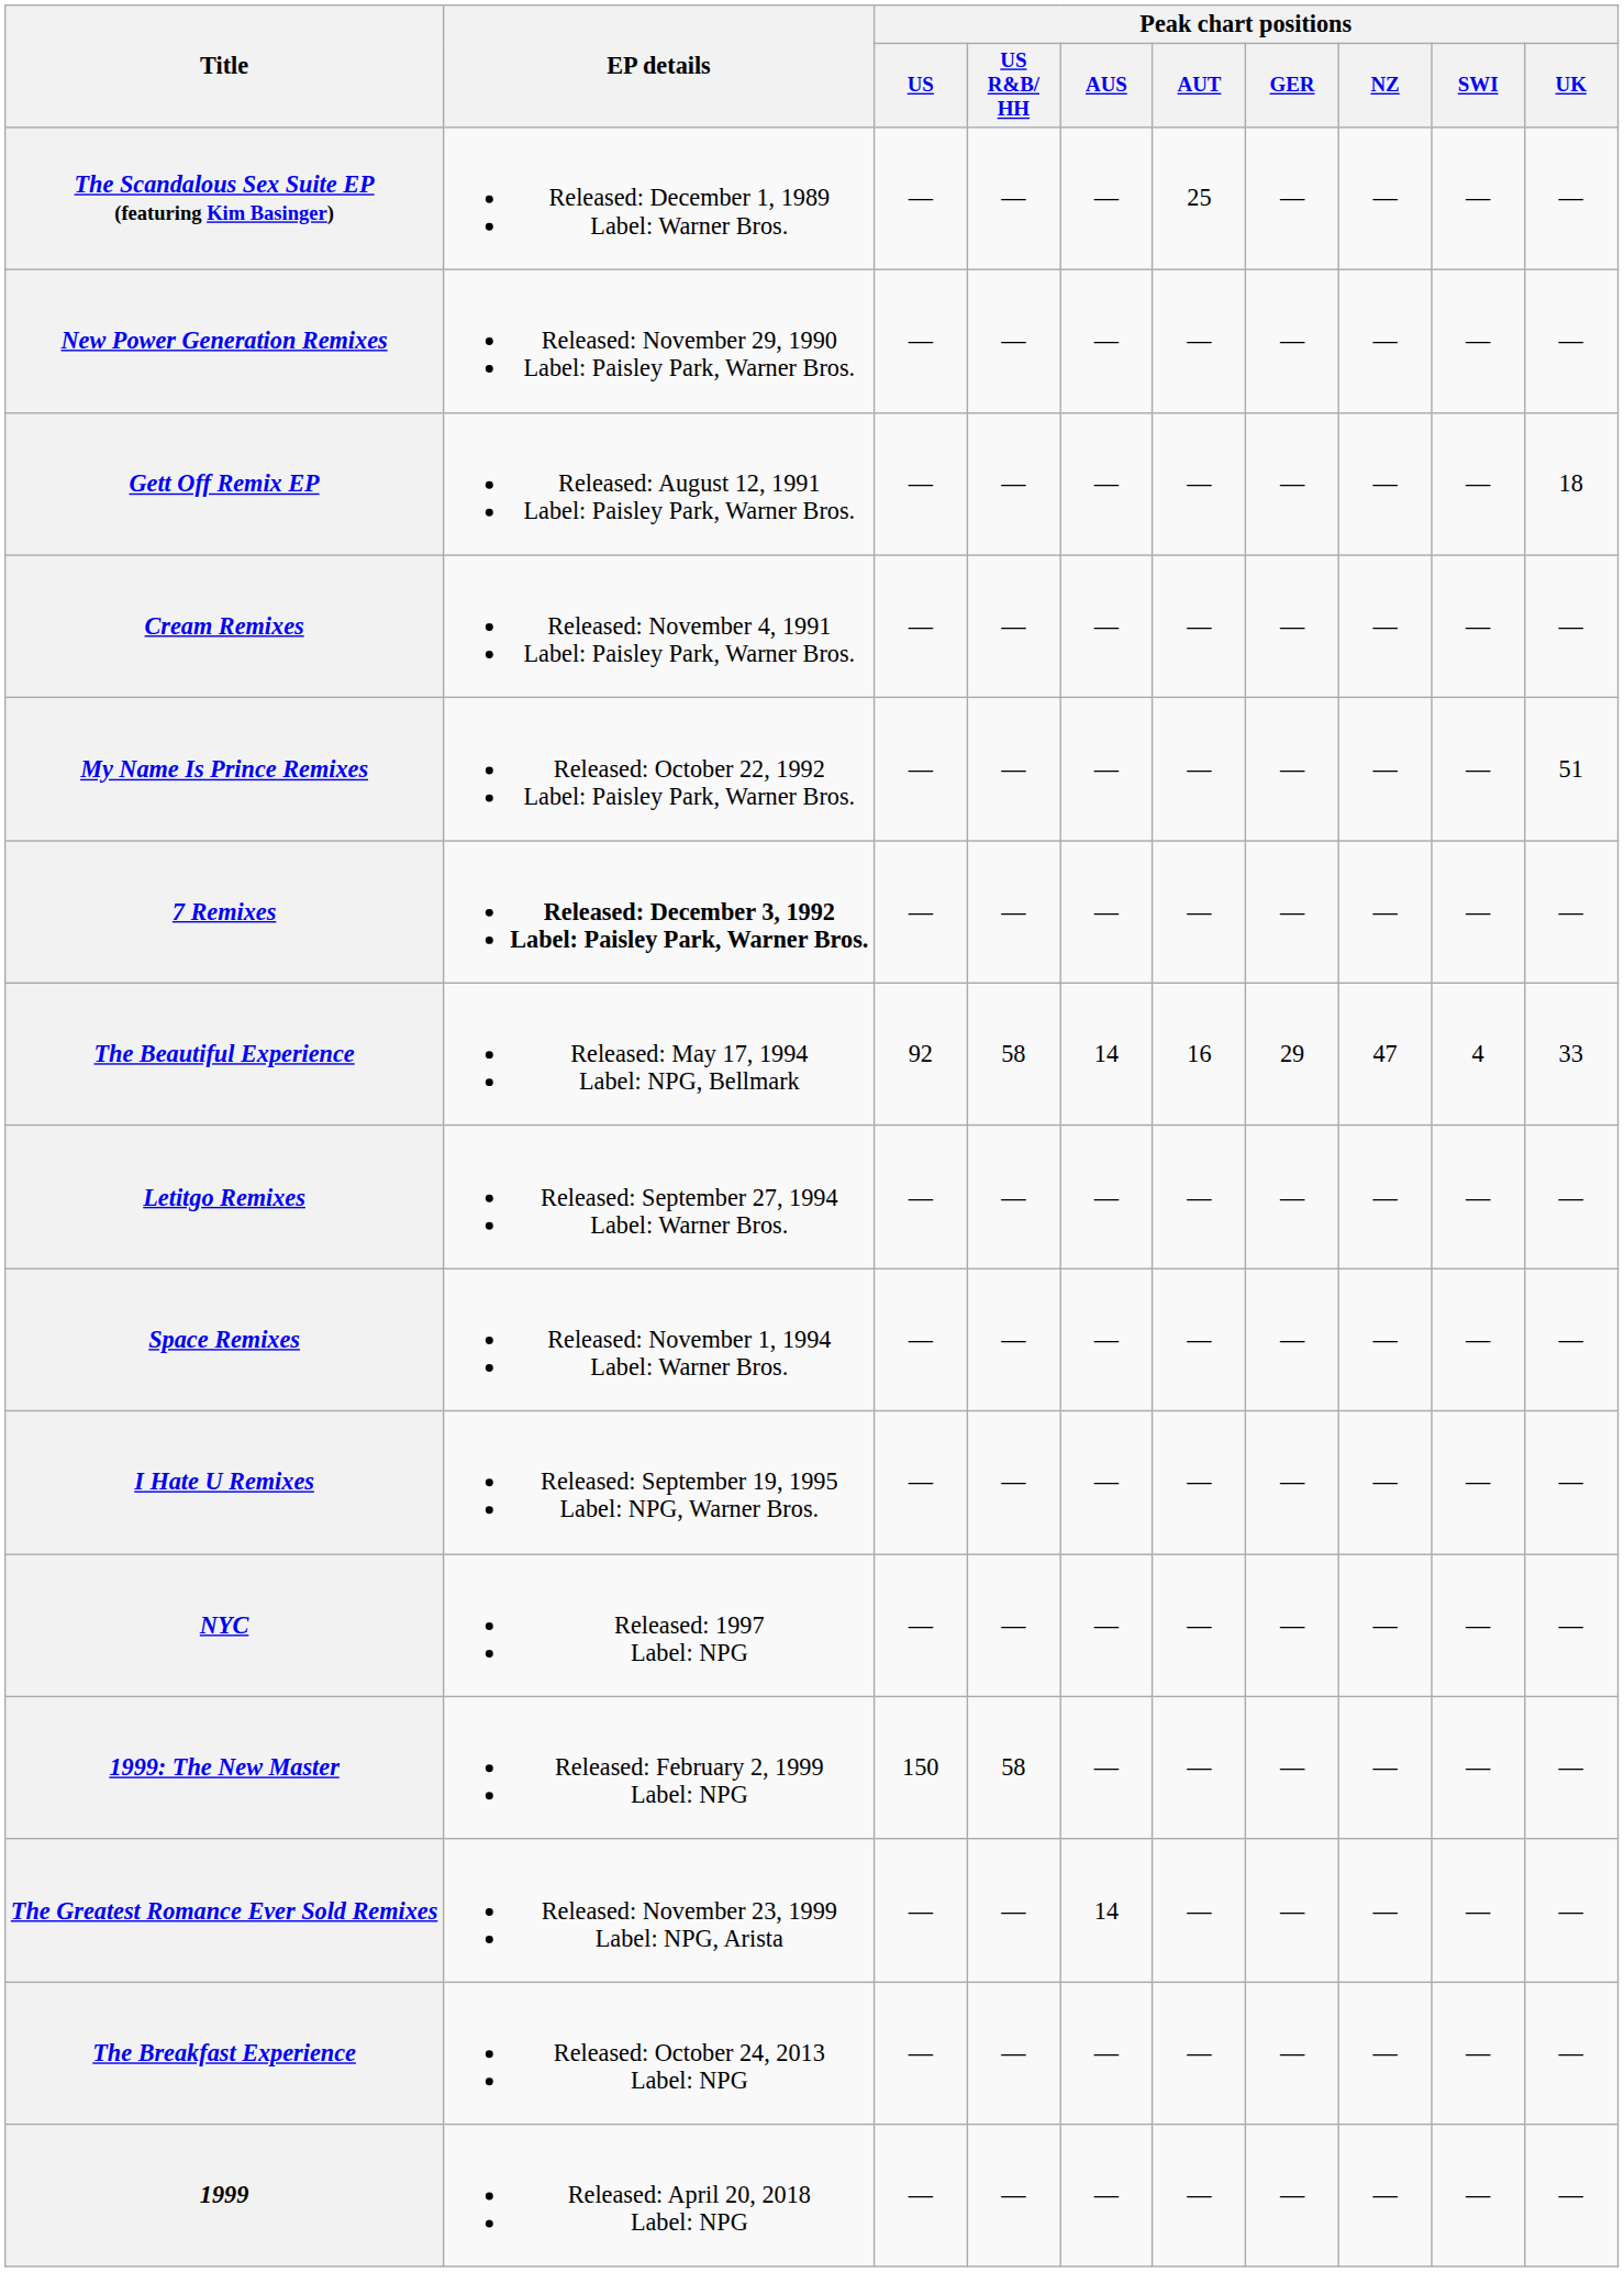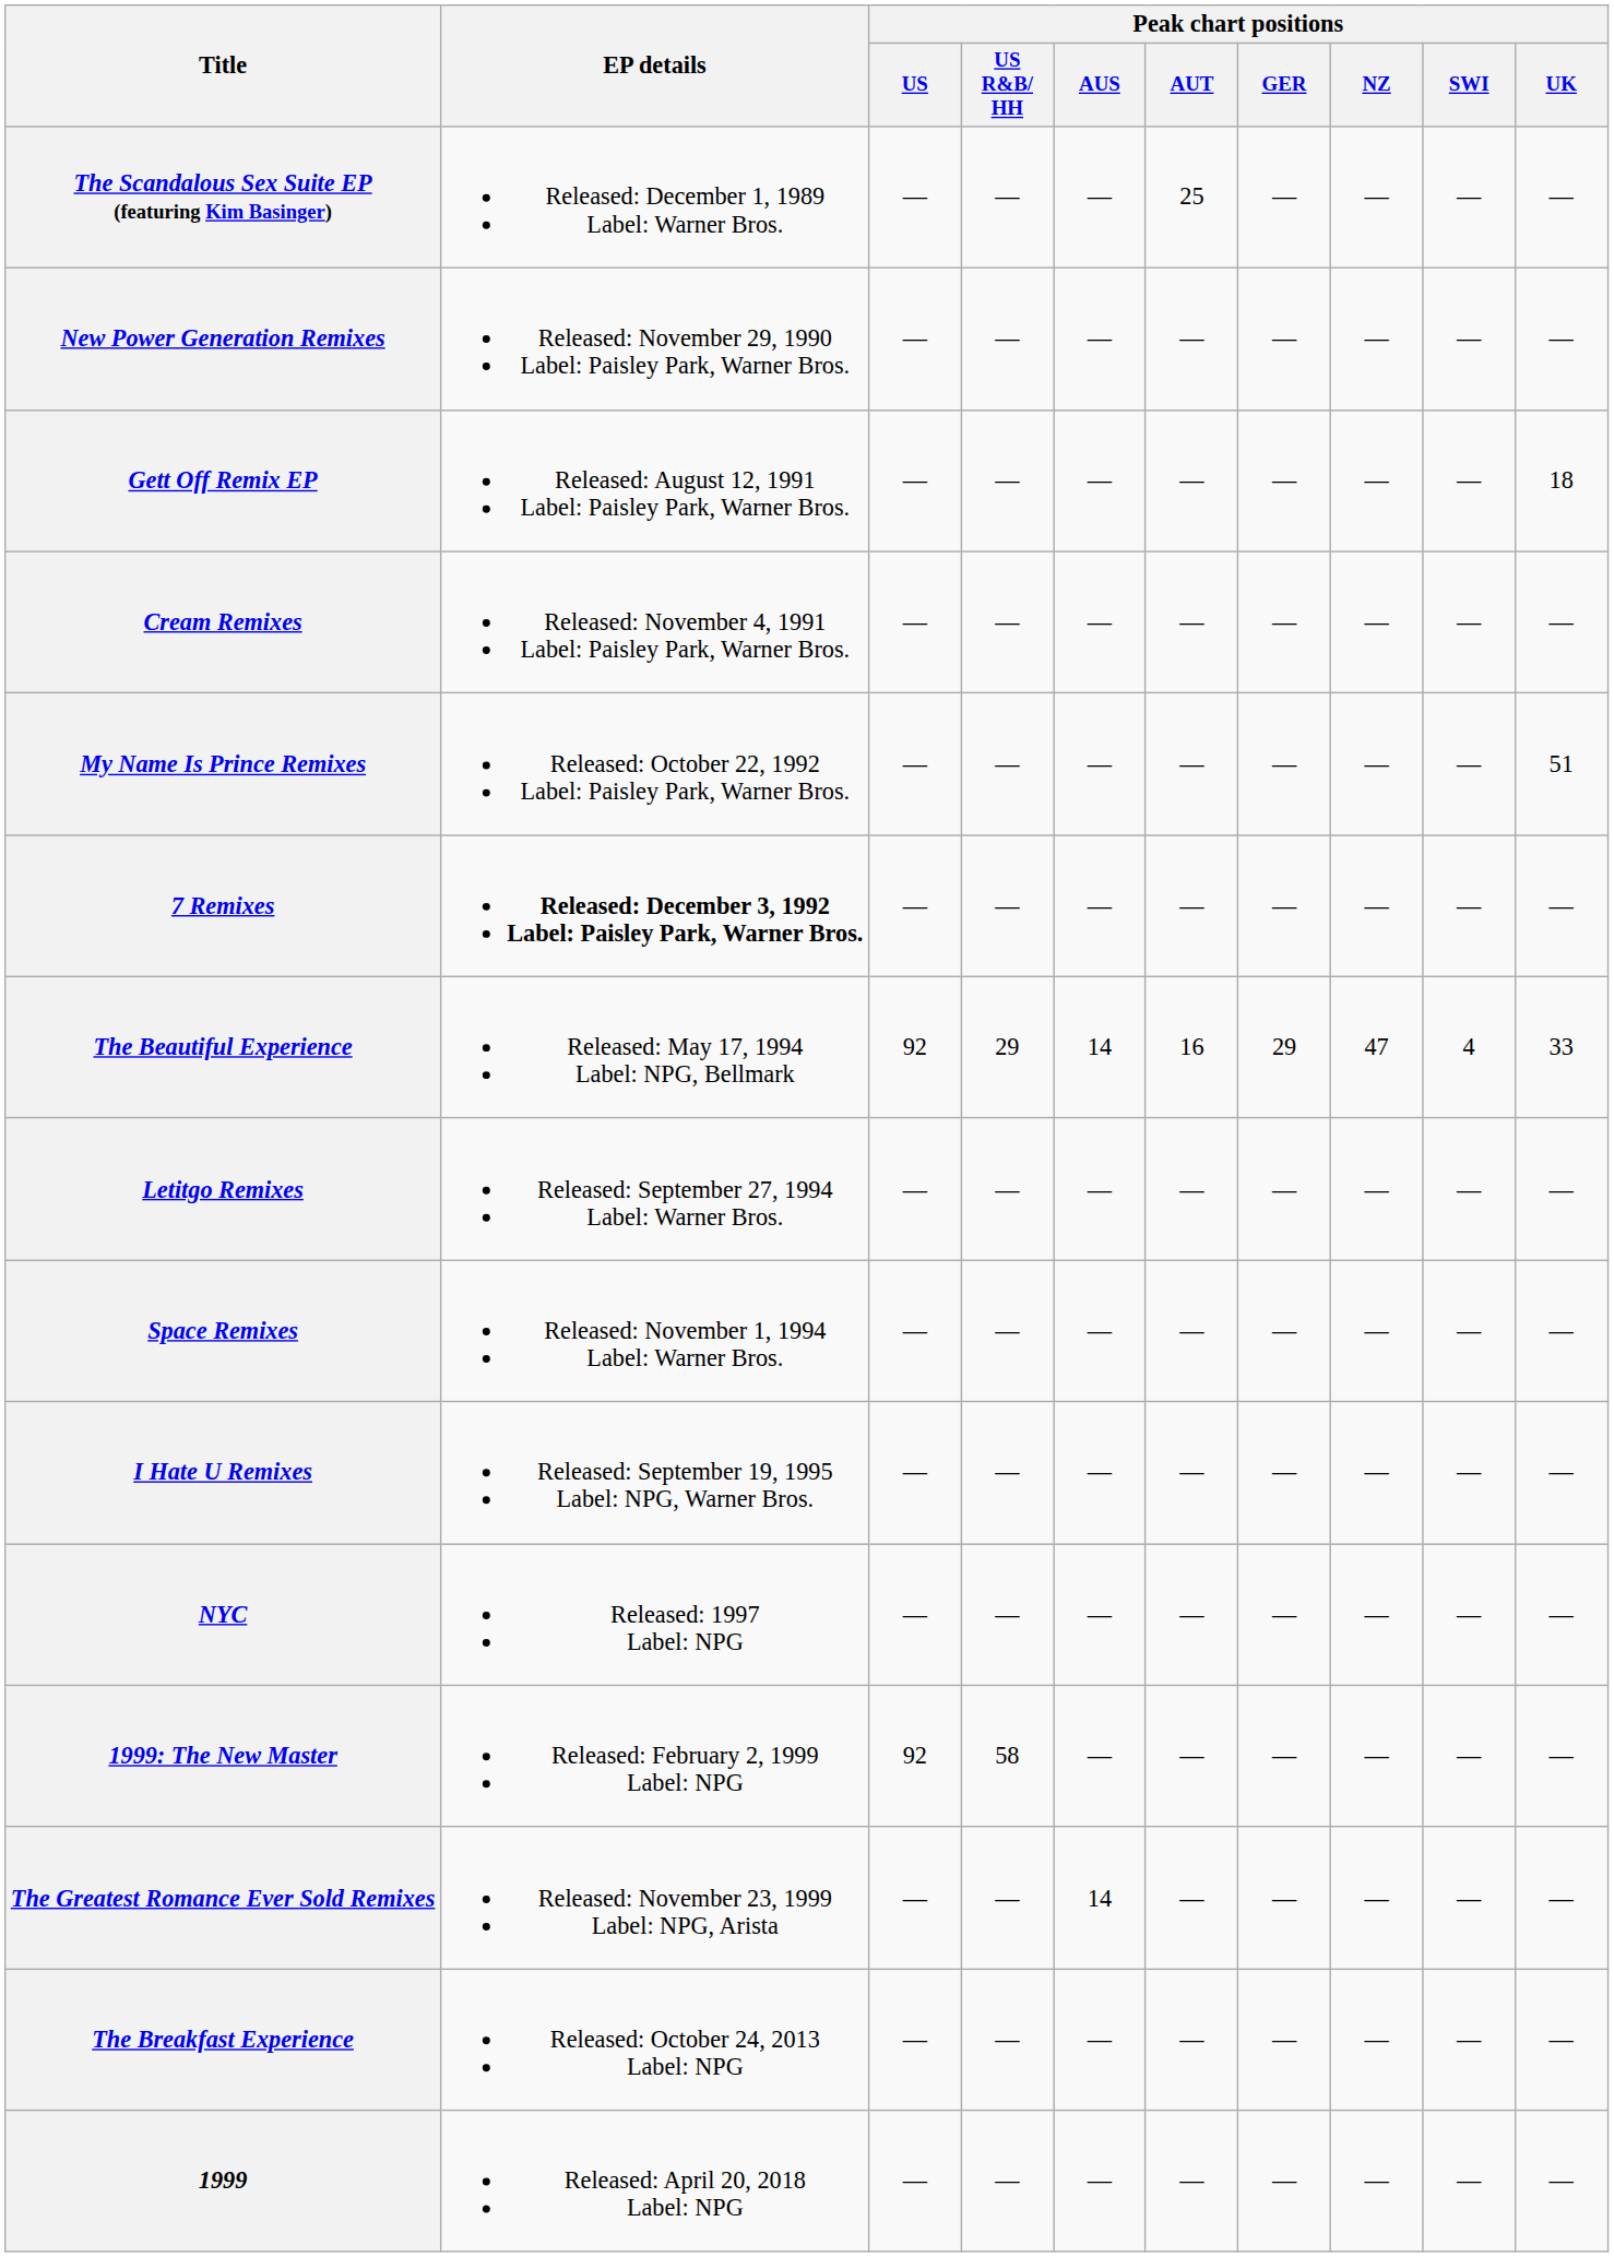The Beautiful Experience | Peak chart positions / US R&B/ HH: 58 -> 29
1999: The New Master | Peak chart positions / US: 150 -> 92
